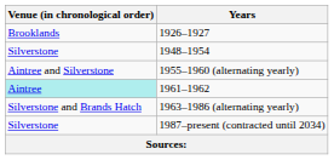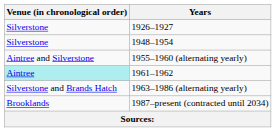1926–1927 | Venue (in chronological order): Brooklands -> Silverstone
1987–present (contracted until 2034) | Venue (in chronological order): Silverstone -> Brooklands
